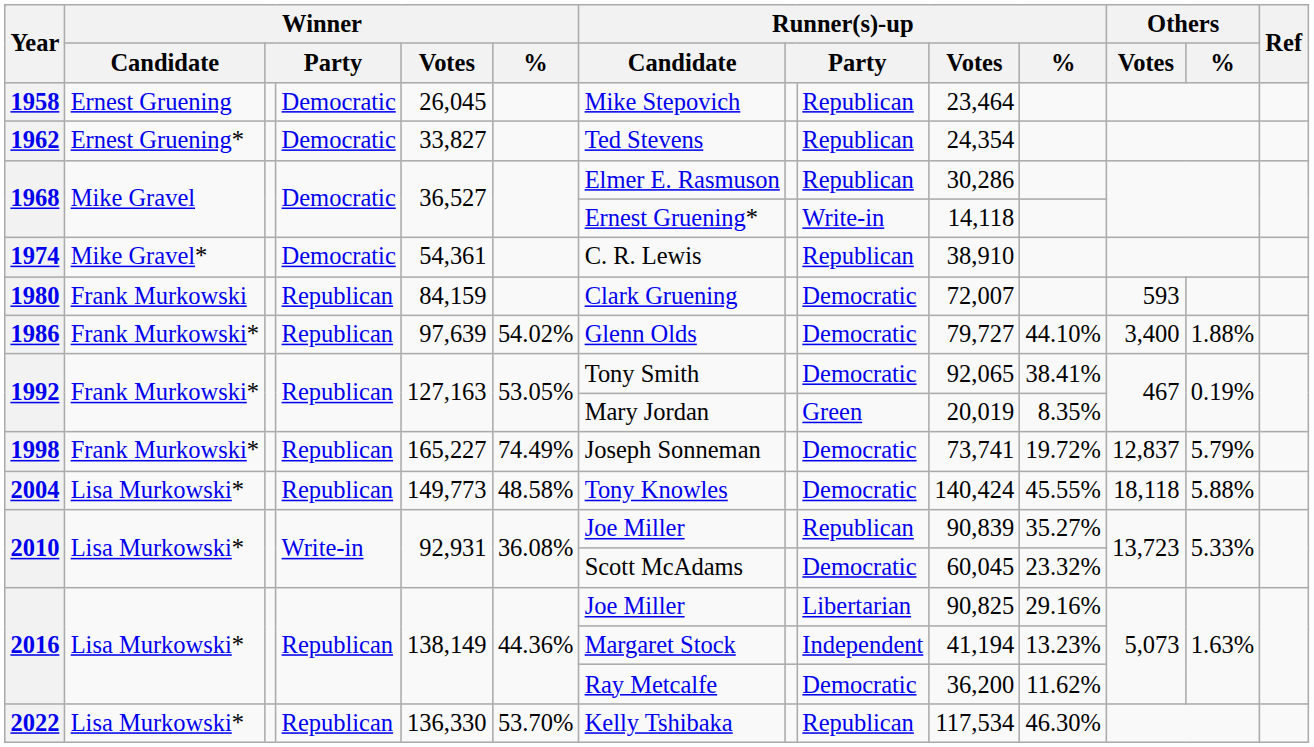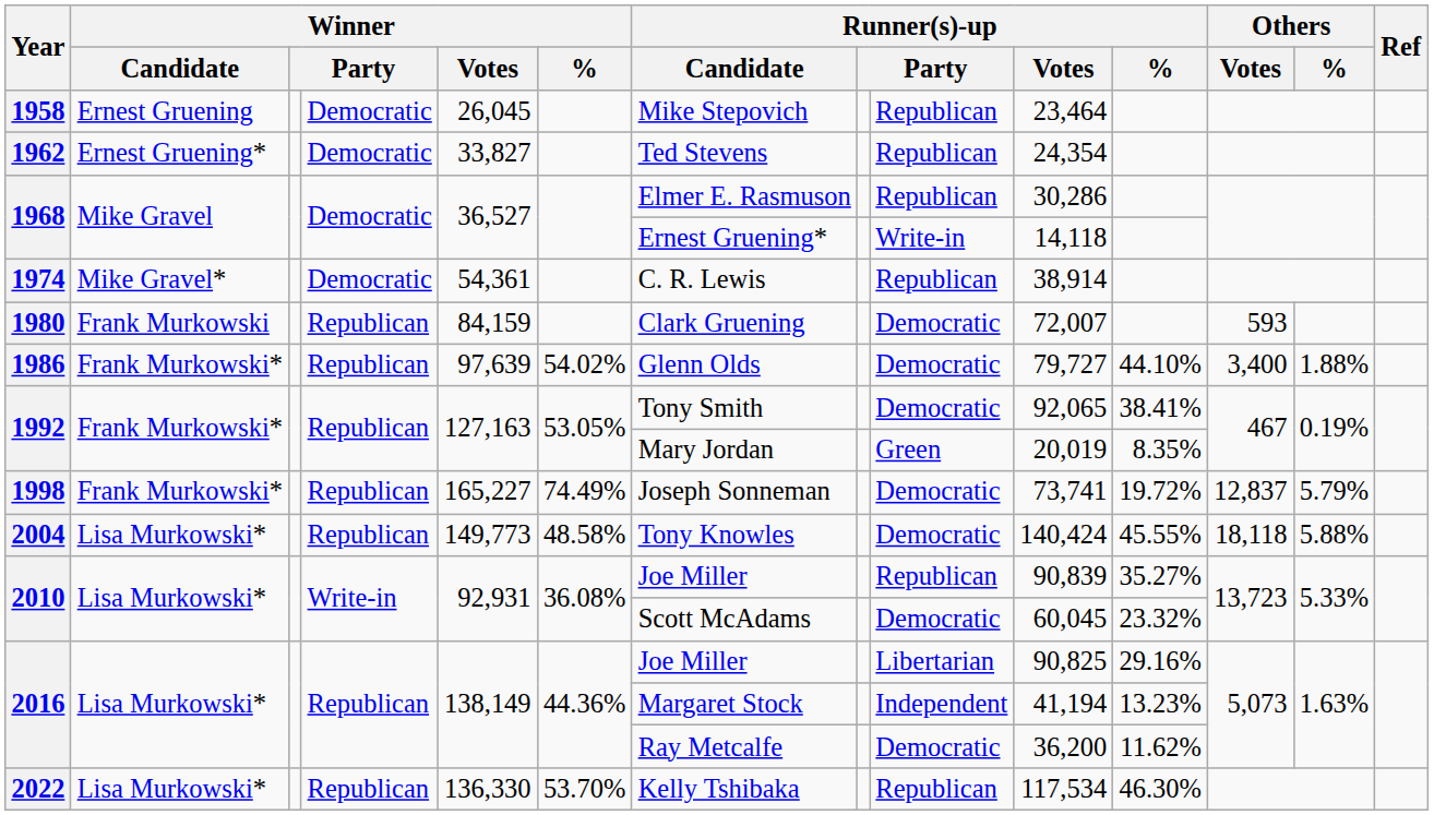1974 | Runner(s)-up / Votes: 38,910 -> 38,914
